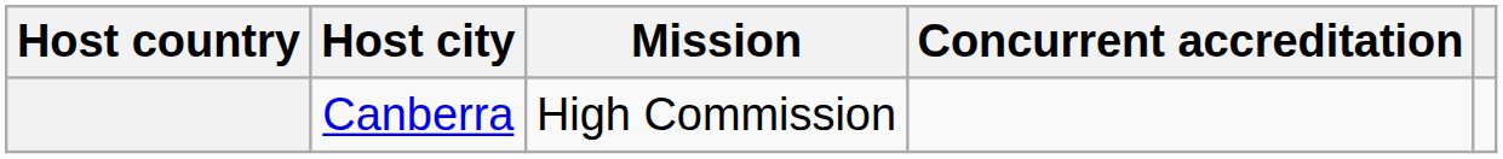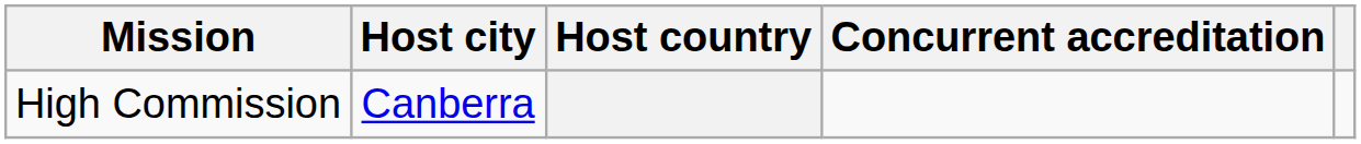columns swapped: Host country <-> Mission
